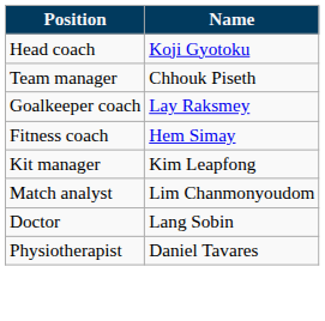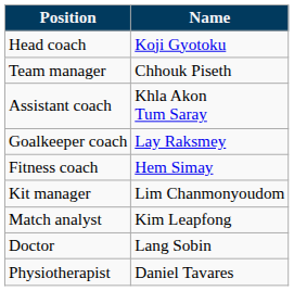+ row: Assistant coach | Khla Akon Tum Saray
Kit manager | Name: Kim Leapfong -> Lim Chanmonyoudom
Match analyst | Name: Lim Chanmonyoudom -> Kim Leapfong
